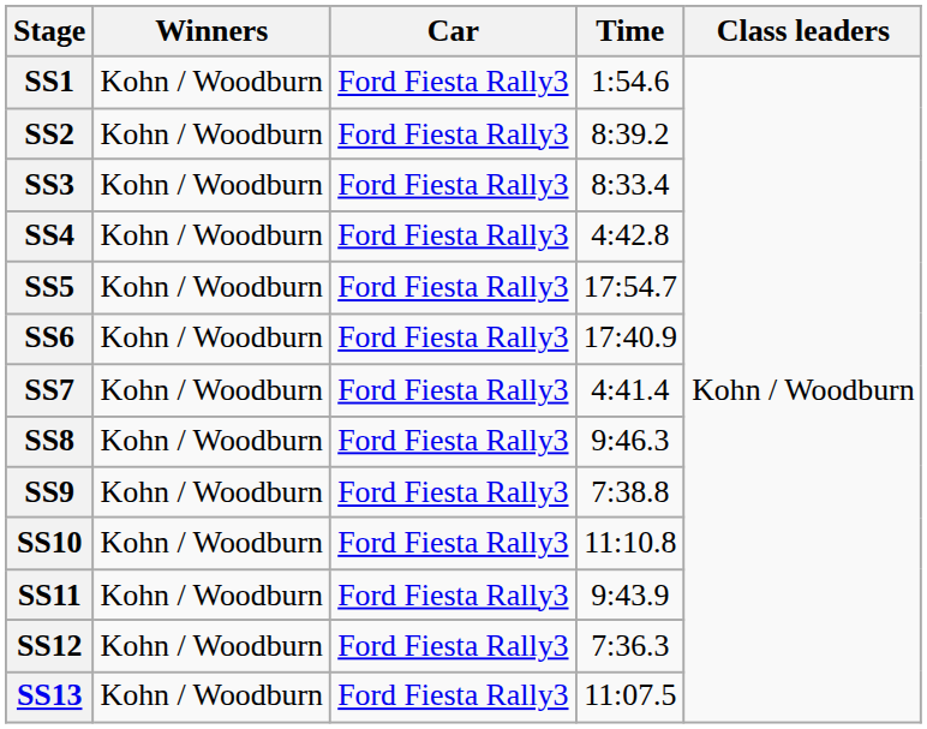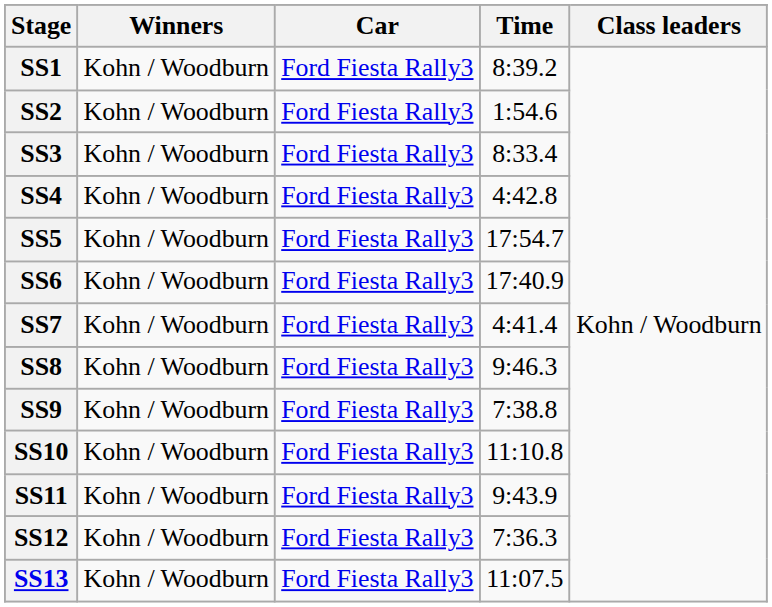SS1 | Time: 1:54.6 -> 8:39.2
SS2 | Time: 8:39.2 -> 1:54.6
